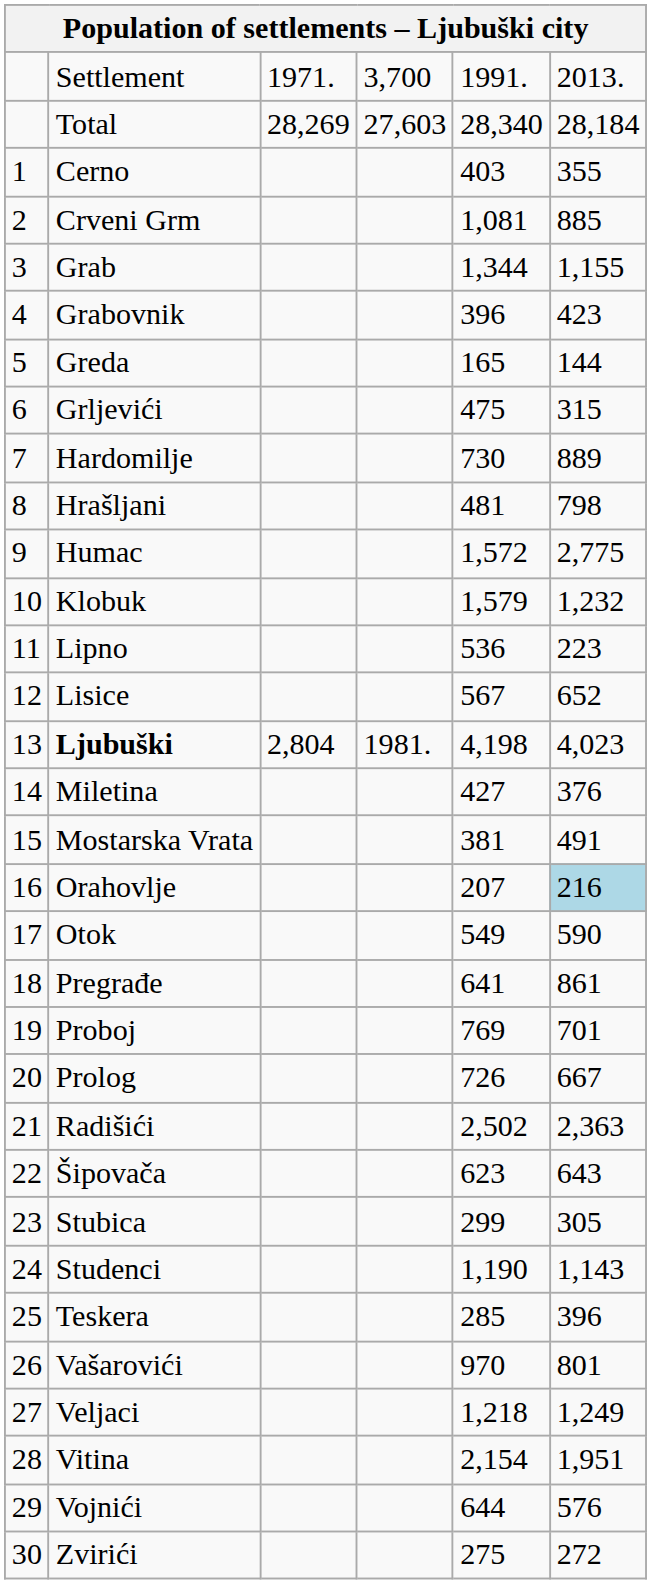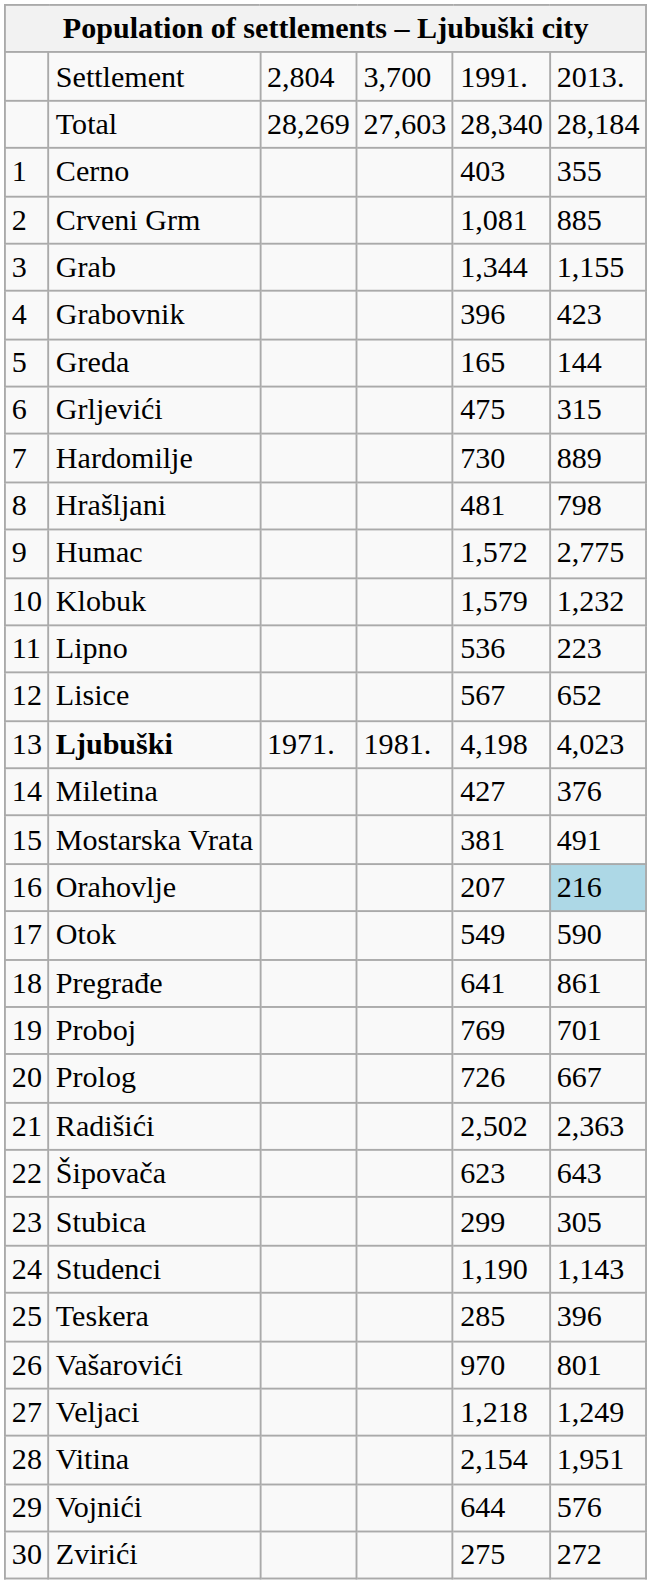Settlement | column 3: 1971. -> 2,804
Ljubuški | column 3: 2,804 -> 1971.
